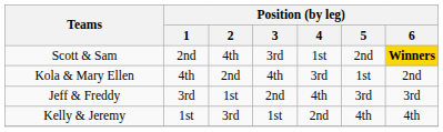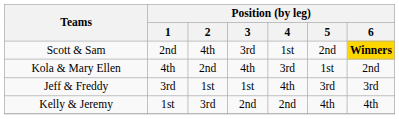Jeff & Freddy | Position (by leg) / 3: 2nd -> 1st
Kelly & Jeremy | Position (by leg) / 3: 1st -> 2nd
